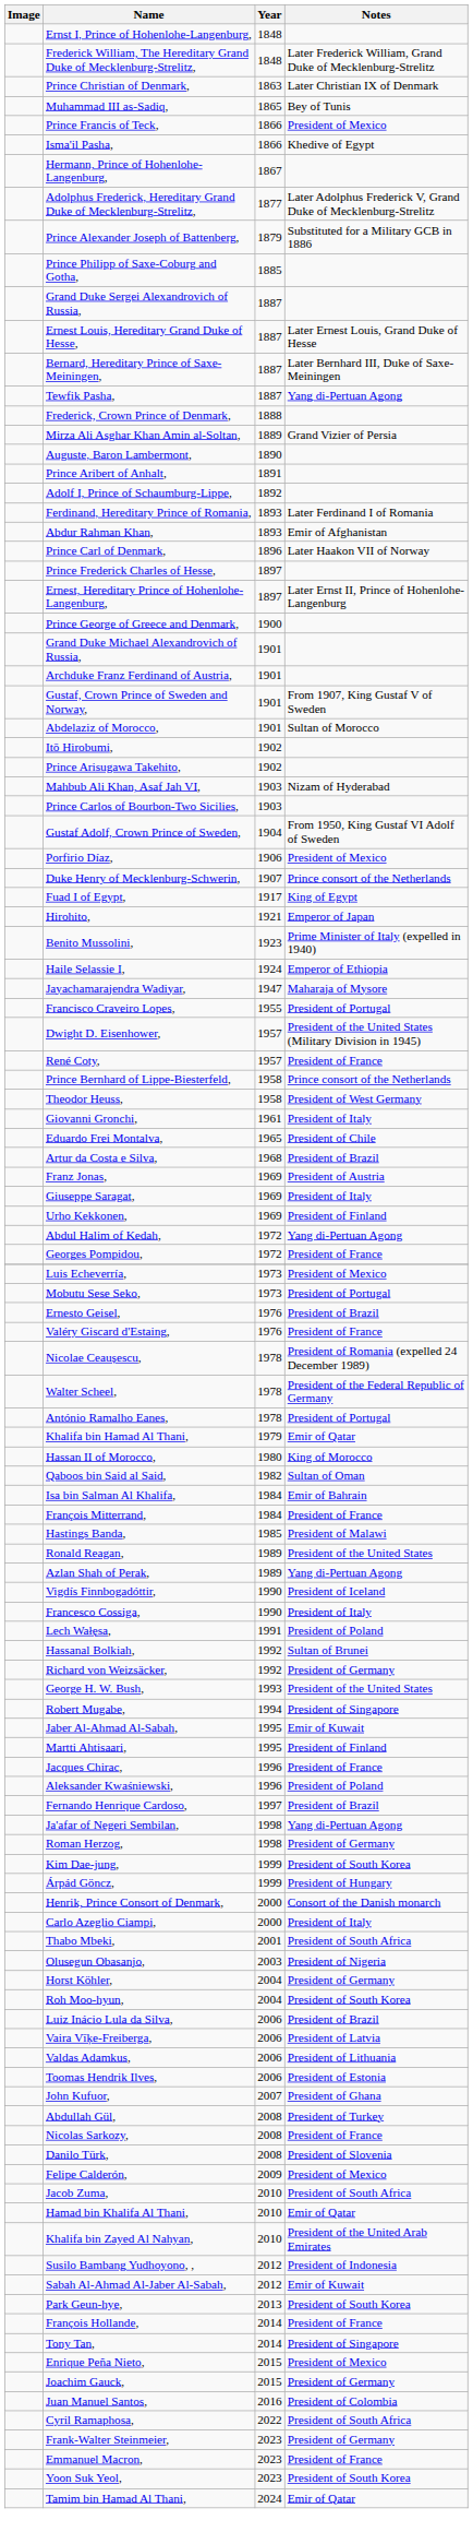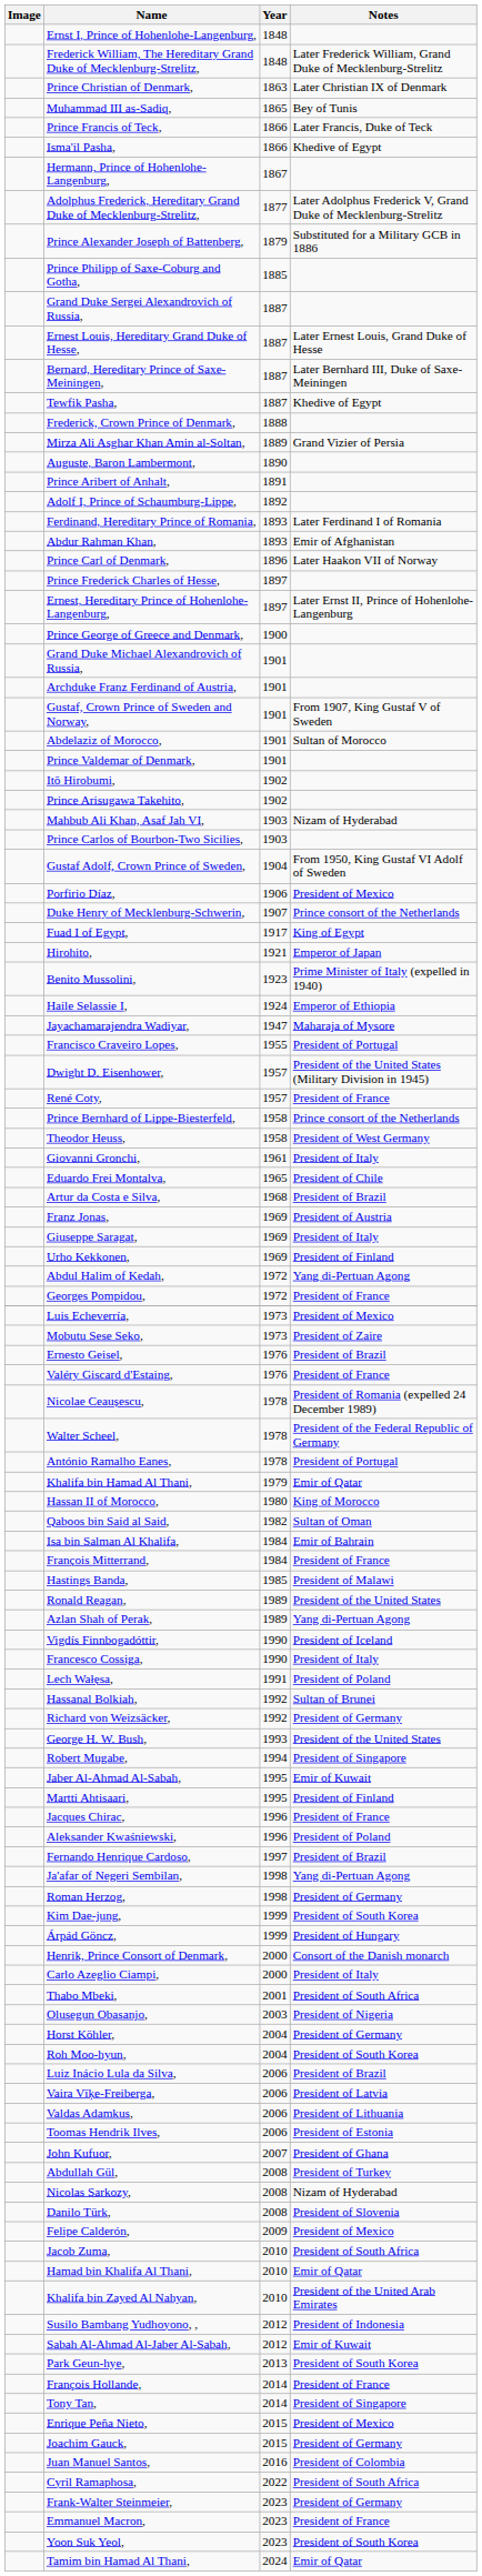Prince Francis of Teck, | Notes: President of Mexico -> Later Francis, Duke of Teck
Tewfik Pasha, | Notes: Yang di-Pertuan Agong -> Khedive of Egypt
+ row: Prince Valdemar of Denmark, | 1901
Mobutu Sese Seko, | Notes: President of Portugal -> President of Zaire
Nicolas Sarkozy, | Notes: President of France -> Nizam of Hyderabad
